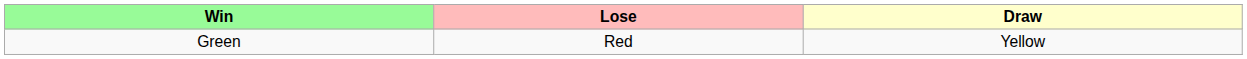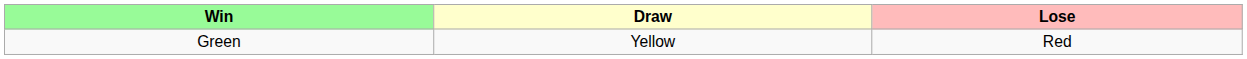columns swapped: Lose <-> Draw
